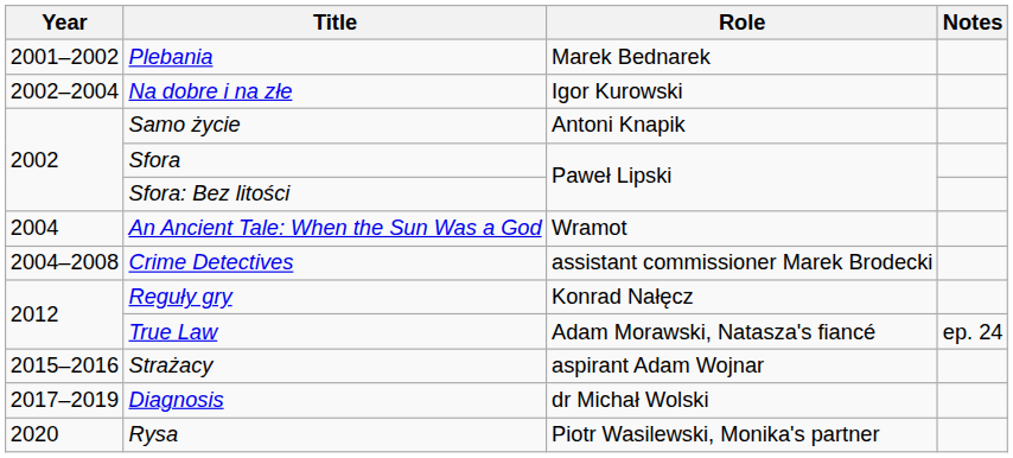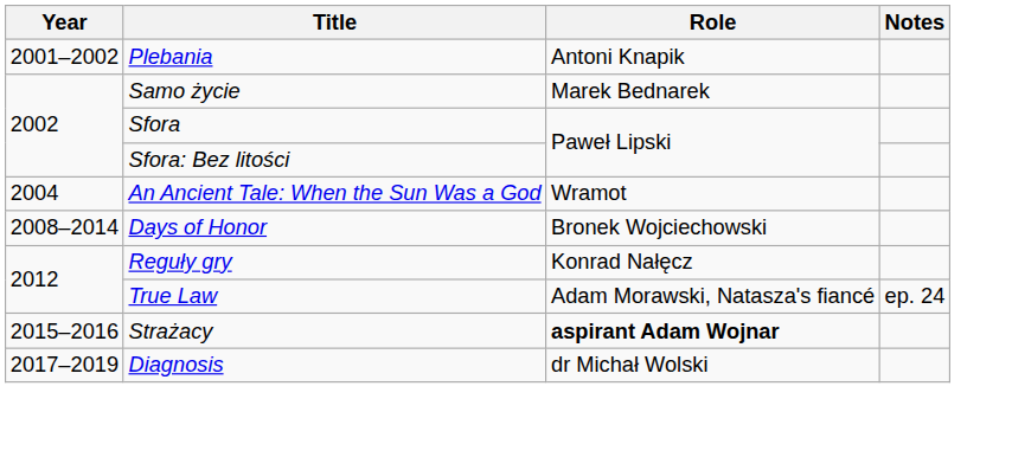Plebania | Role: Marek Bednarek -> Antoni Knapik
- row: 2002–2004 | Na dobre i na złe | Igor Kurowski
Samo życie | Role: Antoni Knapik -> Marek Bednarek
- row: 2004–2008 | Crime Detectives | assistant commissioner Marek Brodecki
+ row: 2008–2014 | Days of Honor | Bronek Wojciechowski
Strażacy | Role: normal -> bold
- row: 2020 | Rysa | Piotr Wasilewski, Monika's partner
